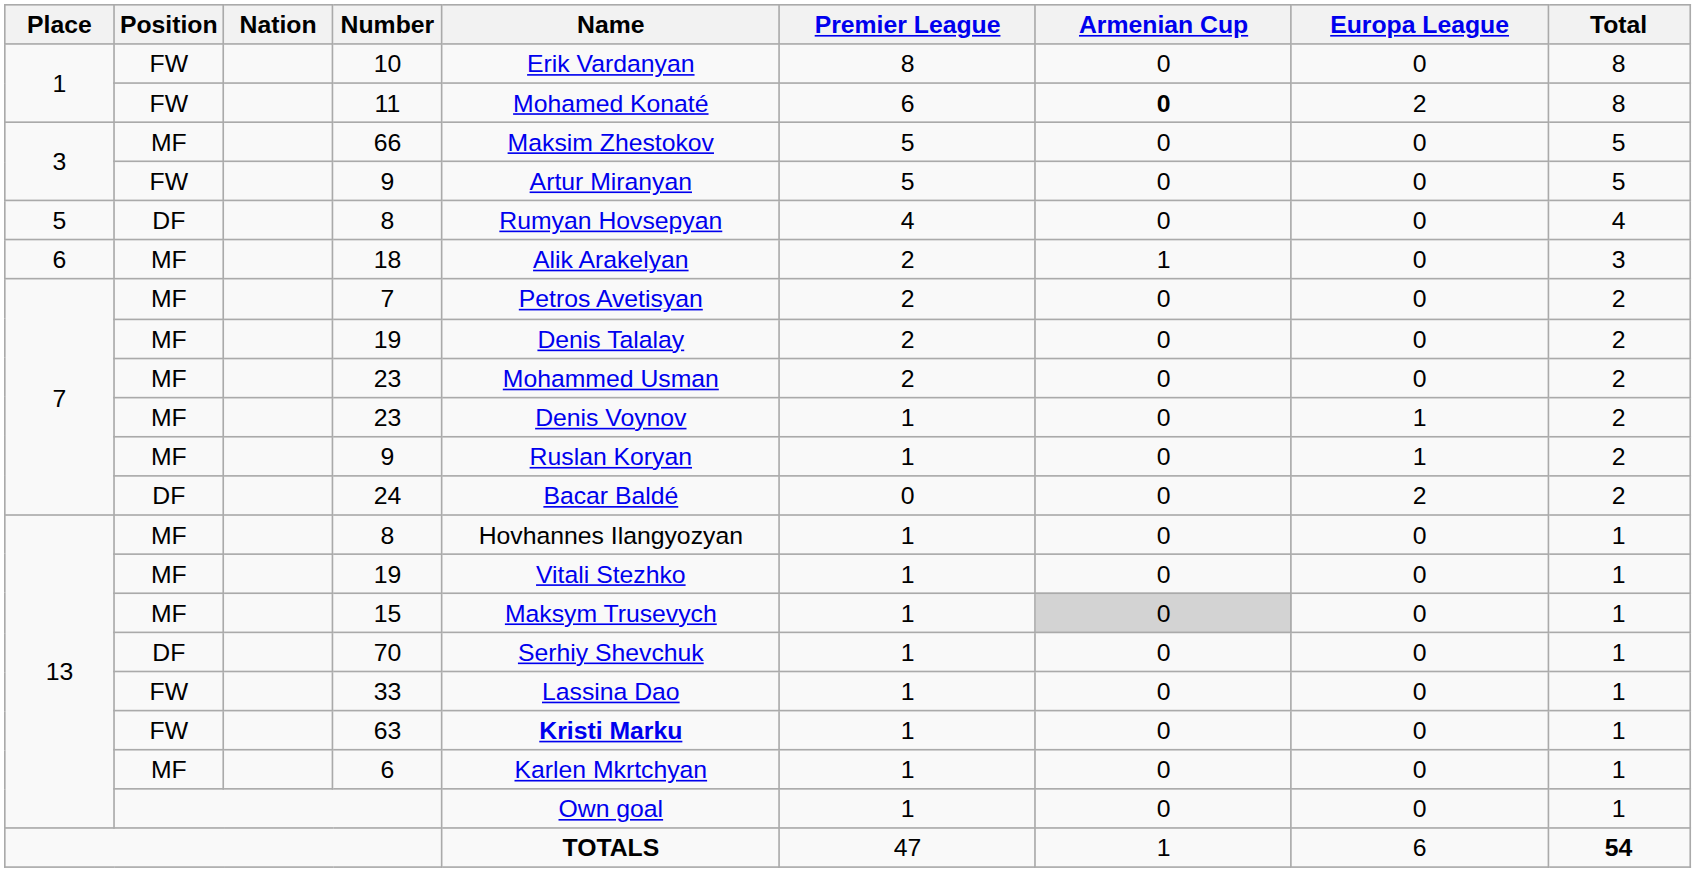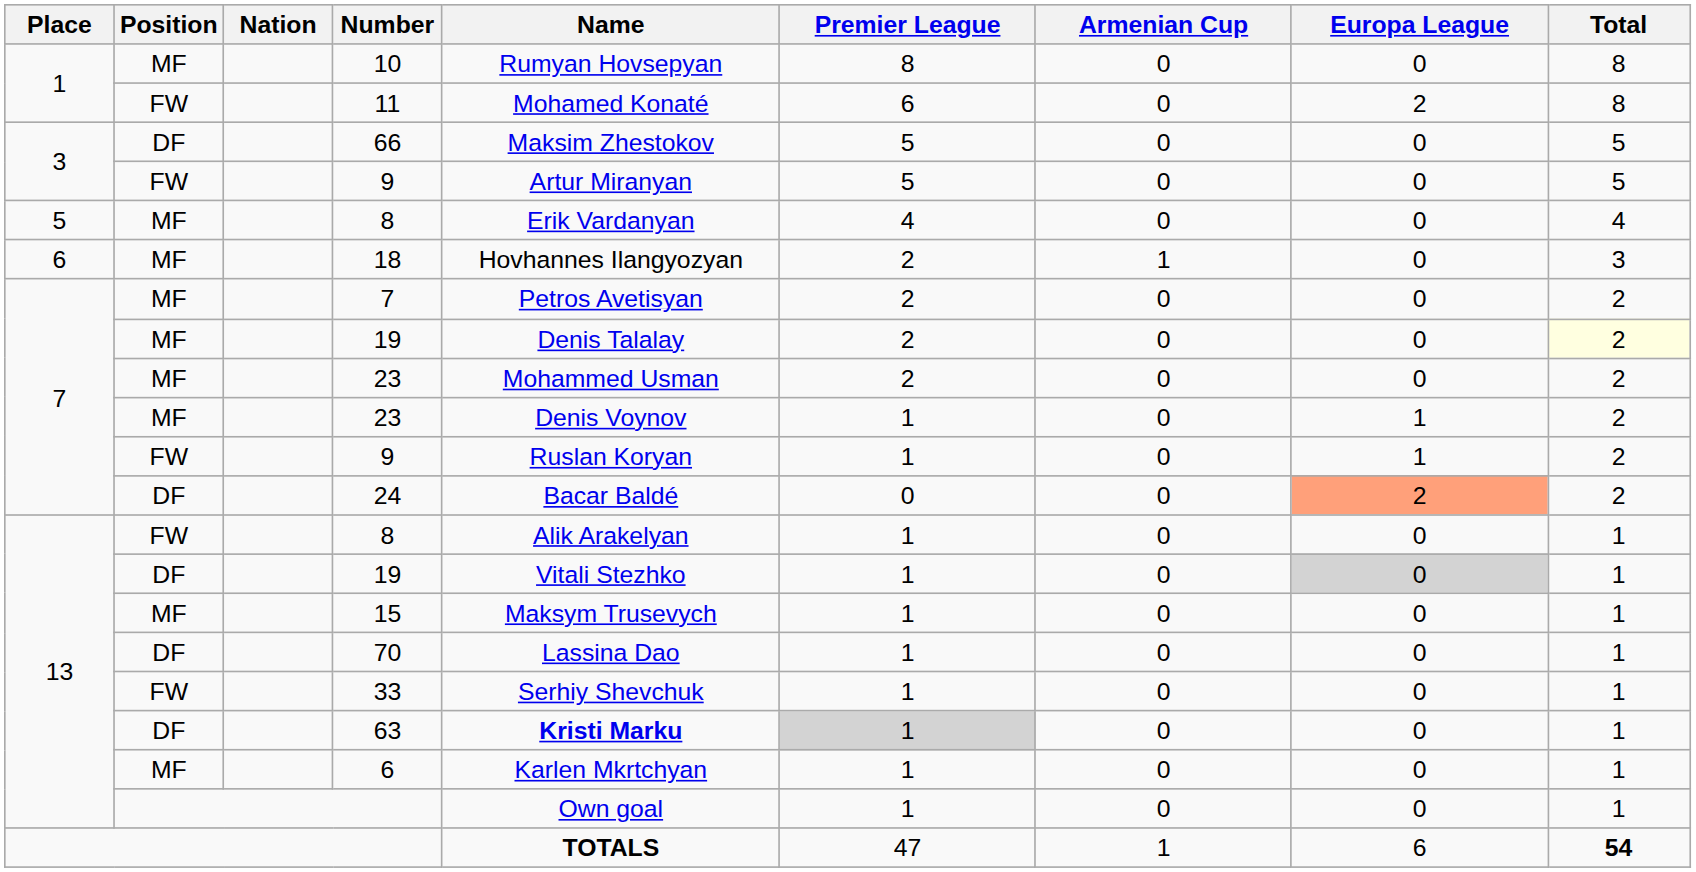10 | Position: FW -> MF
10 | Name: Erik Vardanyan -> Rumyan Hovsepyan
11 | Armenian Cup: bold -> normal
66 | Position: MF -> DF
5 / 8 | Position: DF -> MF
5 / 8 | Name: Rumyan Hovsepyan -> Erik Vardanyan
18 | Name: Alik Arakelyan -> Hovhannes Ilangyozyan
7 / 19 | Total: no background -> lightyellow background
7 / 9 | Position: MF -> FW
24 | Europa League: no background -> lightsalmon background
13 / 8 | Position: MF -> FW
13 / 8 | Name: Hovhannes Ilangyozyan -> Alik Arakelyan
13 / 19 | Position: MF -> DF
13 / 19 | Europa League: no background -> lightgrey background
15 | Armenian Cup: lightgrey background -> no background
70 | Name: Serhiy Shevchuk -> Lassina Dao
33 | Name: Lassina Dao -> Serhiy Shevchuk
63 | Position: FW -> DF
63 | Premier League: no background -> lightgrey background
